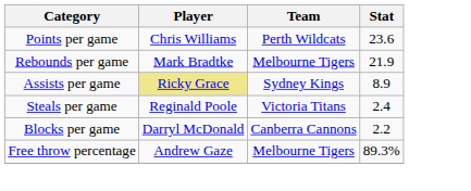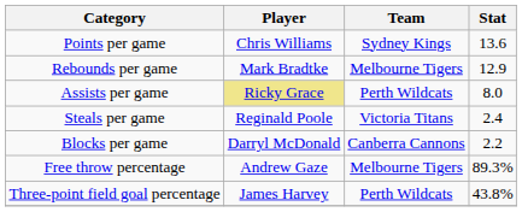Points per game | Team: Perth Wildcats -> Sydney Kings
Points per game | Stat: 23.6 -> 13.6
Rebounds per game | Stat: 21.9 -> 12.9
Assists per game | Team: Sydney Kings -> Perth Wildcats
Assists per game | Stat: 8.9 -> 8.0
+ row: Three-point field goal percentage | James Harvey | Perth Wildcats | 43.8%
